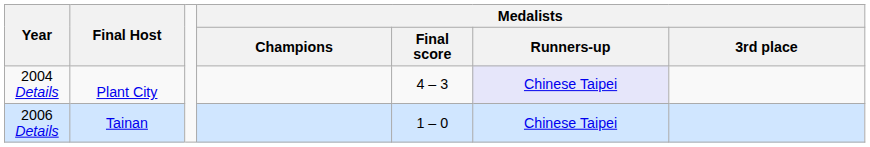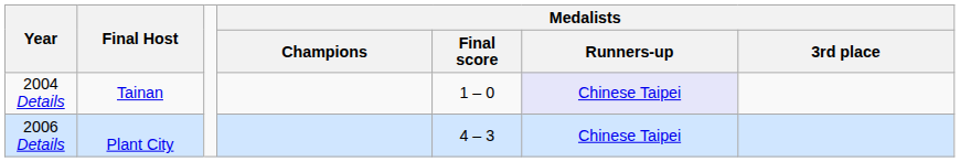2004 Details | Final Host: Plant City -> Tainan
2004 Details | Medalists / Final score: 4 – 3 -> 1 – 0
2006 Details | Final Host: Tainan -> Plant City
2006 Details | Medalists / Final score: 1 – 0 -> 4 – 3
